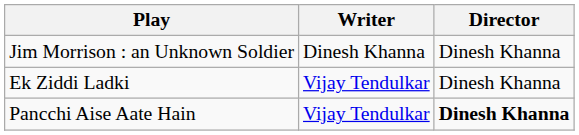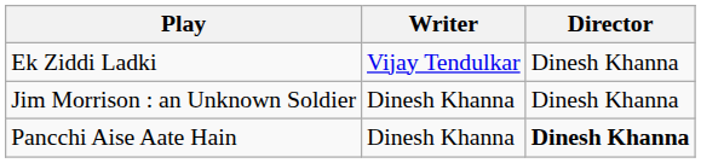rows swapped: Jim Morrison : an Unknown Soldier <-> Ek Ziddi Ladki
Pancchi Aise Aate Hain | Writer: Vijay Tendulkar -> Dinesh Khanna
